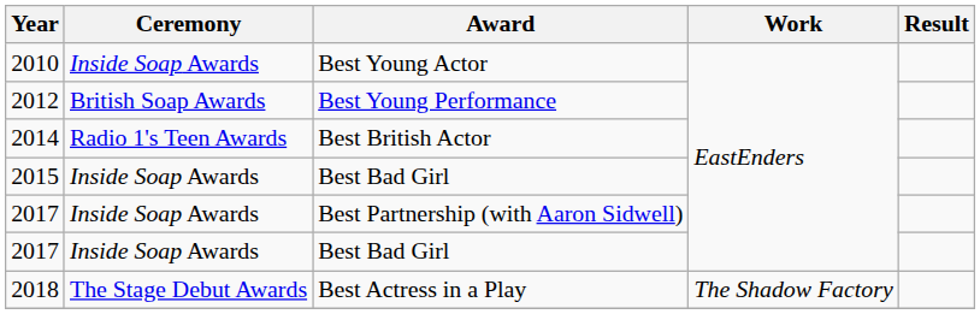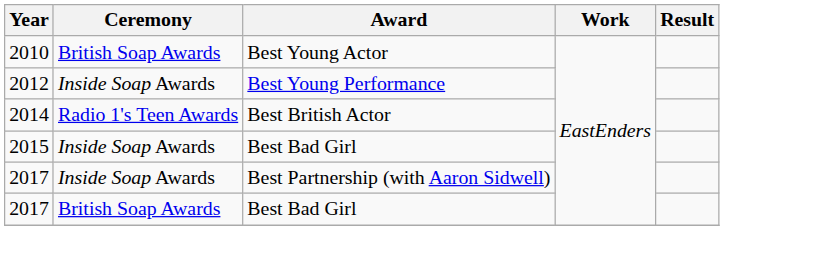2010 | Ceremony: Inside Soap Awards -> British Soap Awards
2012 | Ceremony: British Soap Awards -> Inside Soap Awards
2017 / Best Bad Girl | Ceremony: Inside Soap Awards -> British Soap Awards
- row: 2018 | The Stage Debut Awards | Best Actress in a Play | The Shadow Factory
